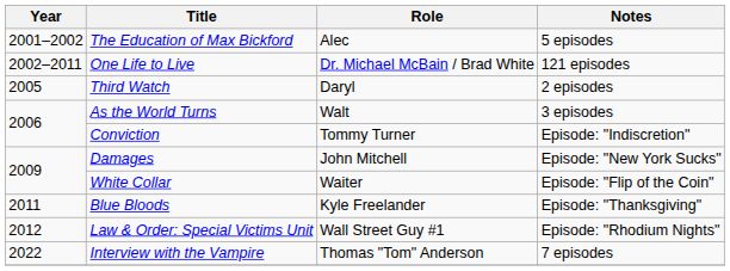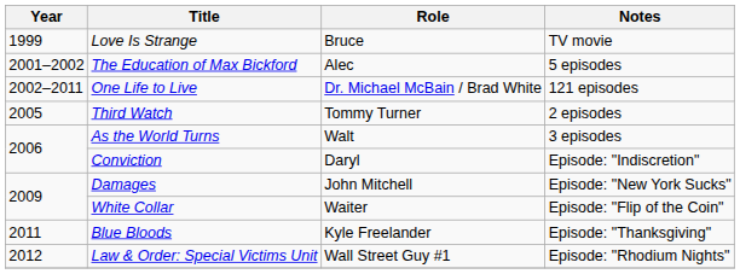+ row: 1999 | Love Is Strange | Bruce | TV movie
Third Watch | Role: Daryl -> Tommy Turner
Conviction | Role: Tommy Turner -> Daryl
- row: 2022 | Interview with the Vampire | Thomas "Tom" Anderson | 7 episodes
